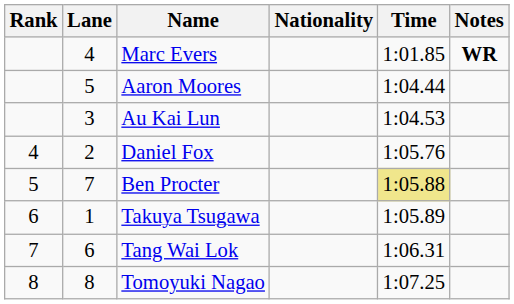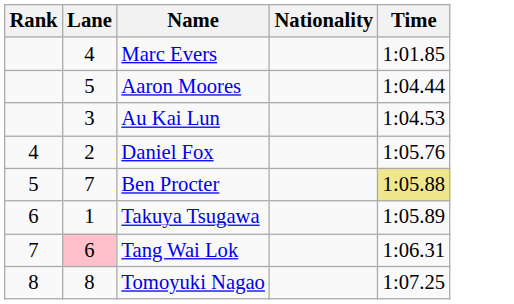- column: Notes | WR
Tang Wai Lok | Lane: no background -> pink background
